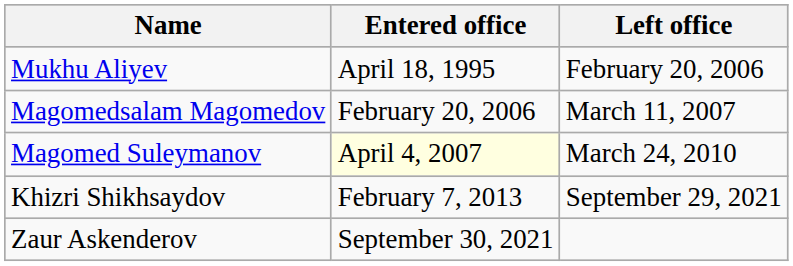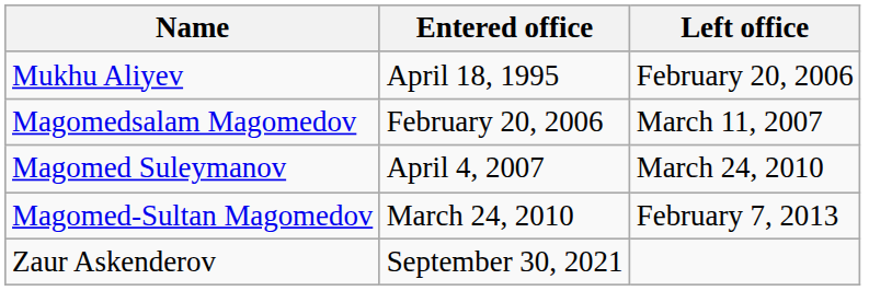Magomed Suleymanov | Entered office: lightyellow background -> no background
+ row: Magomed-Sultan Magomedov | March 24, 2010 | February 7, 2013
- row: Khizri Shikhsaydov | February 7, 2013 | September 29, 2021
